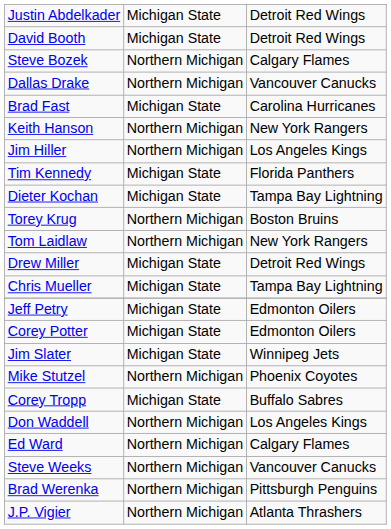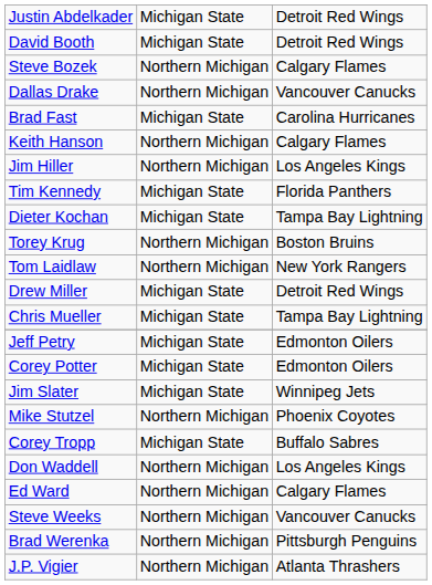Keith Hanson | column 3: New York Rangers -> Calgary Flames
